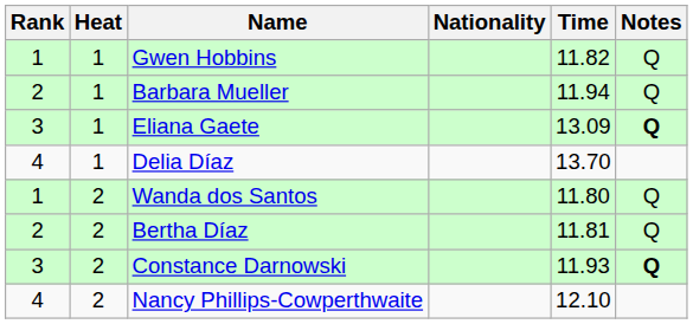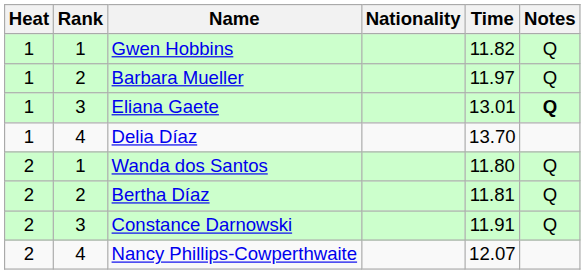columns swapped: Rank <-> Heat
Barbara Mueller | Time: 11.94 -> 11.97
Eliana Gaete | Time: 13.09 -> 13.01
Constance Darnowski | Time: 11.93 -> 11.91
Constance Darnowski | Notes: bold -> normal
Nancy Phillips-Cowperthwaite | Time: 12.10 -> 12.07
